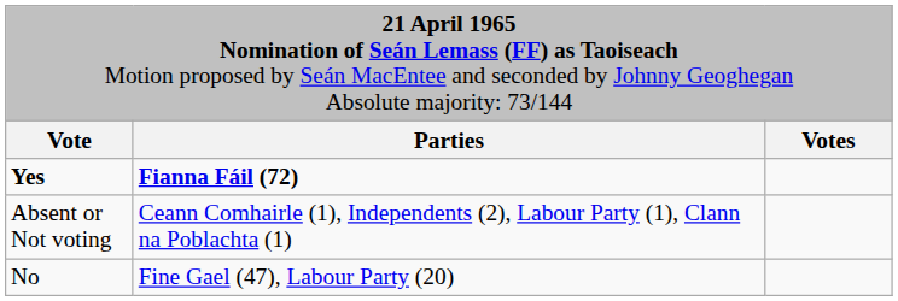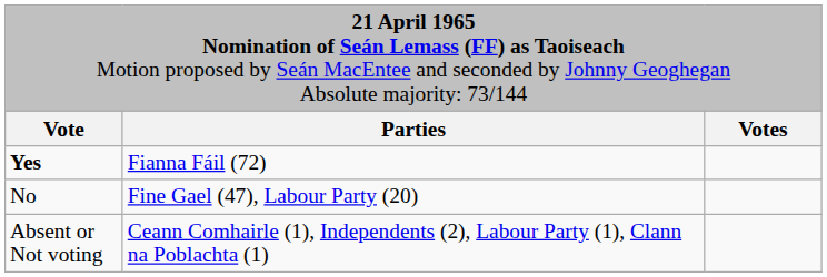Yes | column 2: bold -> normal
rows swapped: No <-> Absent or Not voting
